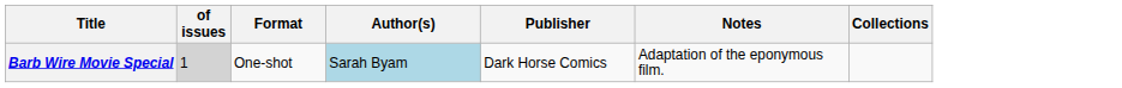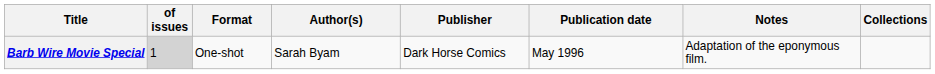+ column: Publication date | May 1996
Barb Wire Movie Special | Author(s): lightblue background -> no background
